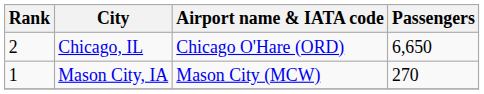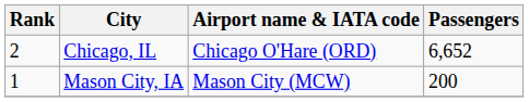Chicago, IL | Passengers: 6,650 -> 6,652
Mason City, IA | Passengers: 270 -> 200
